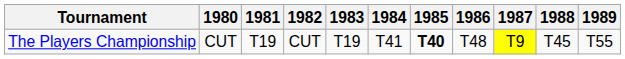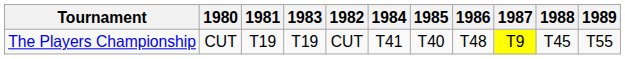columns swapped: 1982 <-> 1983
The Players Championship | 1985: bold -> normal
